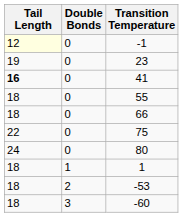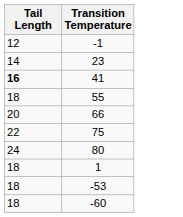- column: Double Bonds | 0 | 0 | 0 | 0 | 0 | 0 | 0 | 1 | 2 | 3
-1 | Tail Length: lightyellow background -> no background
23 | Tail Length: 19 -> 14
66 | Tail Length: 18 -> 20
